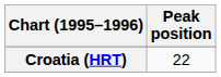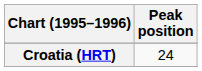Croatia (HRT) | Peak position: 22 -> 24
